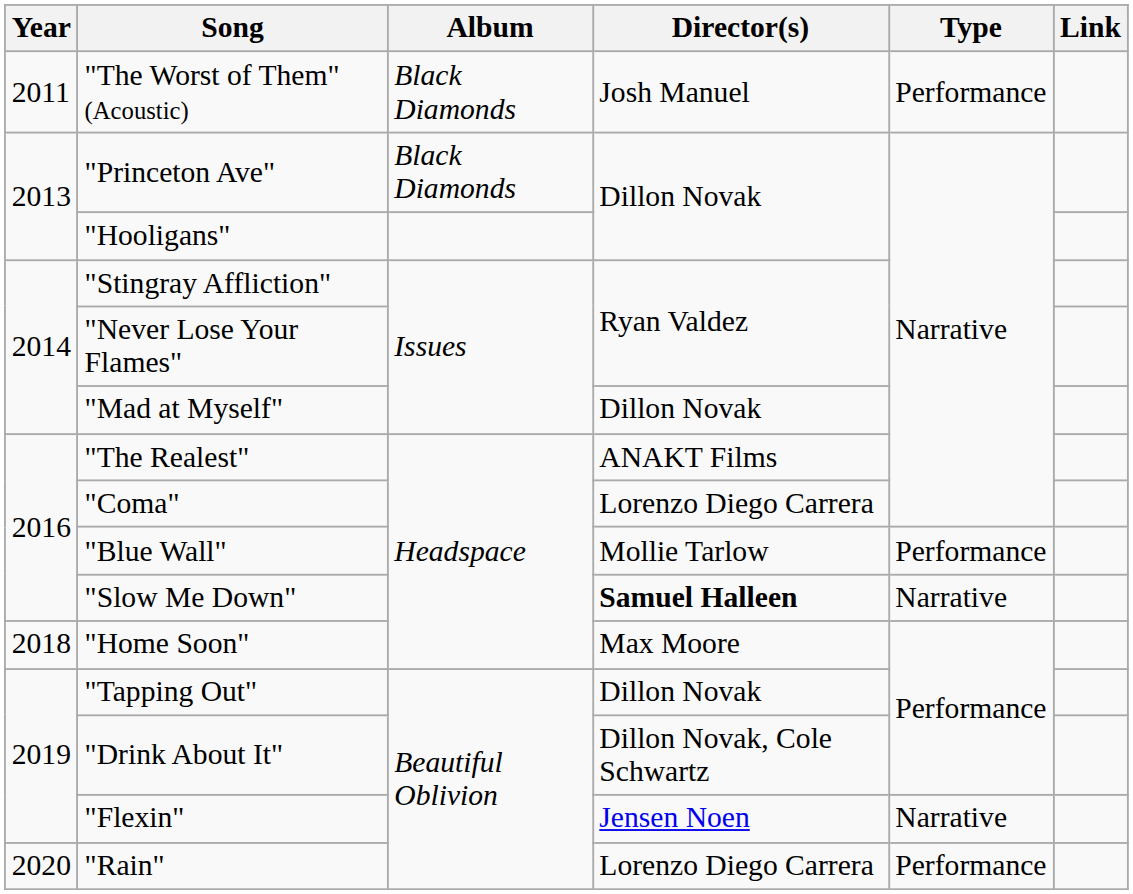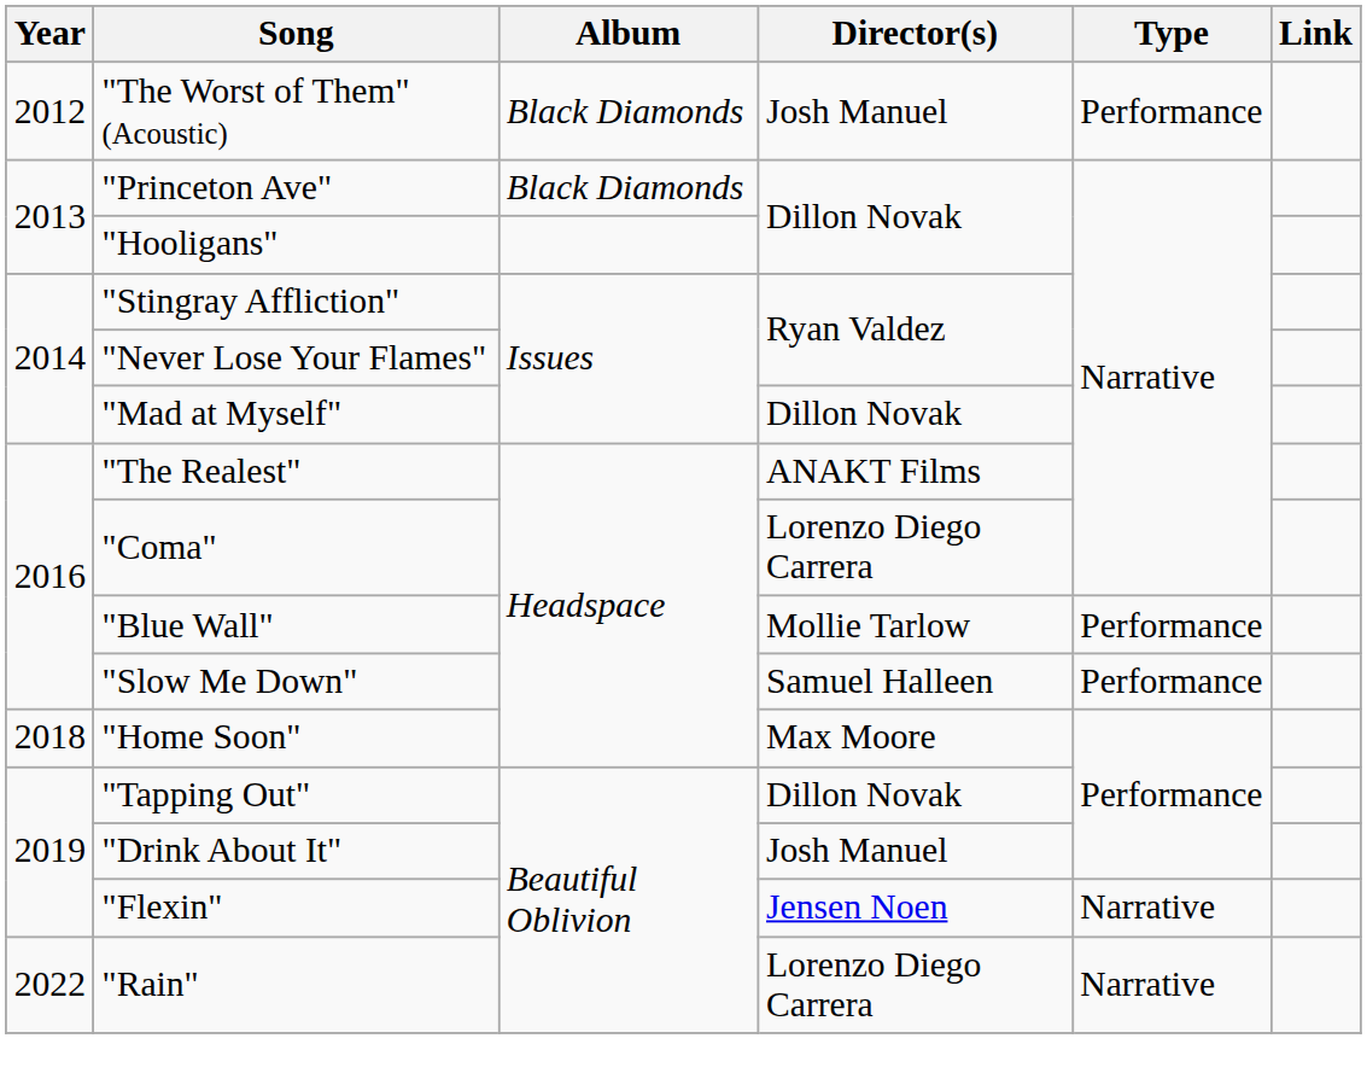"The Worst of Them" (Acoustic) | Year: 2011 -> 2012
"Slow Me Down" | Director(s): bold -> normal
"Slow Me Down" | Type: Narrative -> Performance
"Drink About It" | Director(s): Dillon Novak, Cole Schwartz -> Josh Manuel
"Rain" | Year: 2020 -> 2022
"Rain" | Type: Performance -> Narrative
